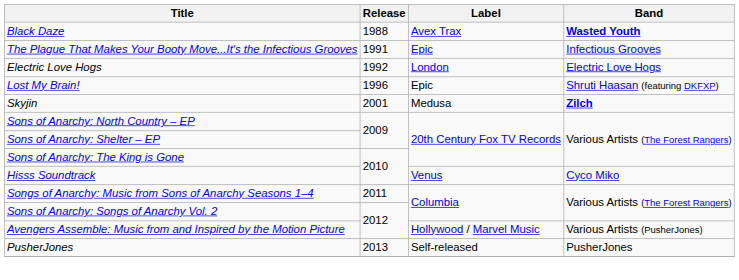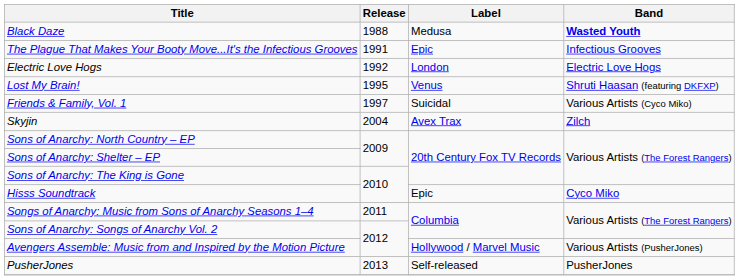Black Daze | Label: Avex Trax -> Medusa
Lost My Brain! | Release: 1996 -> 1995
Lost My Brain! | Label: Epic -> Venus
+ row: Friends & Family, Vol. 1 | 1997 | Suicidal | Various Artists (Cyco Miko)
Skyjin | Release: 2001 -> 2004
Skyjin | Label: Medusa -> Avex Trax
Skyjin | Band: bold -> normal
Hisss Soundtrack | Label: Venus -> Epic
